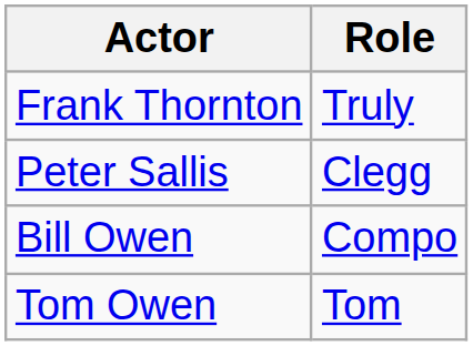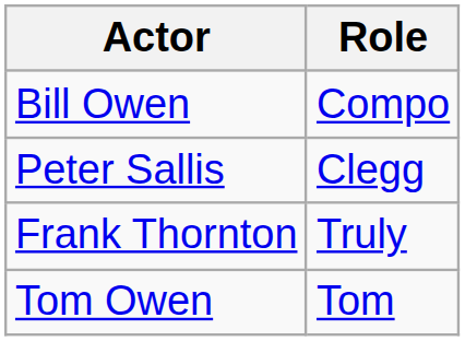rows swapped: Bill Owen <-> Frank Thornton
